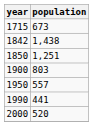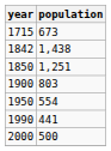1950 | population: 557 -> 554
2000 | population: 520 -> 500
